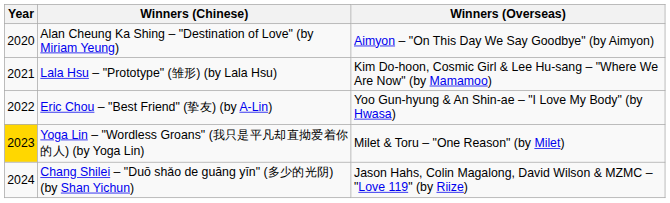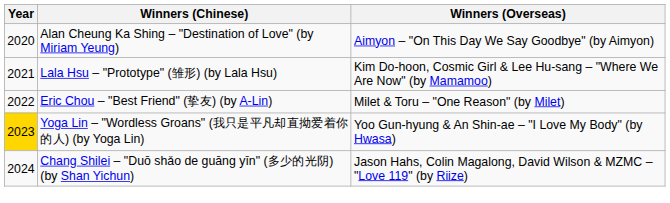Eric Chou – "Best Friend" (挚友) (by A-Lin) | Winners (Overseas): Yoo Gun-hyung & An Shin-ae – "I Love My Body" (by Hwasa) -> Milet & Toru – "One Reason" (by Milet)
Yoga Lin – "Wordless Groans" (我只是平凡却直拗爱着你的人) (by Yoga Lin) | Winners (Overseas): Milet & Toru – "One Reason" (by Milet) -> Yoo Gun-hyung & An Shin-ae – "I Love My Body" (by Hwasa)
